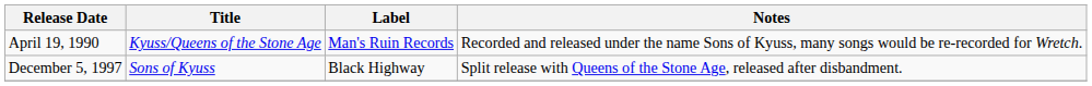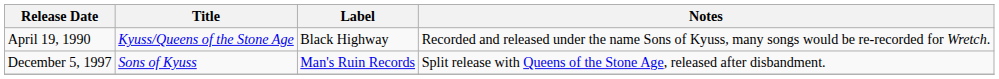April 19, 1990 | Label: Man's Ruin Records -> Black Highway
December 5, 1997 | Label: Black Highway -> Man's Ruin Records
